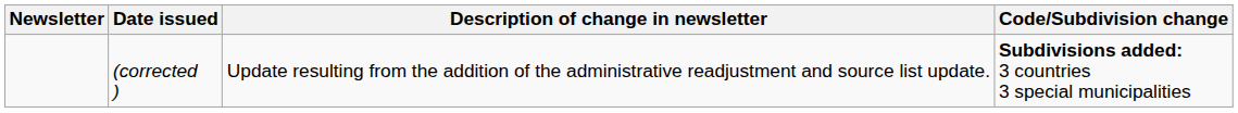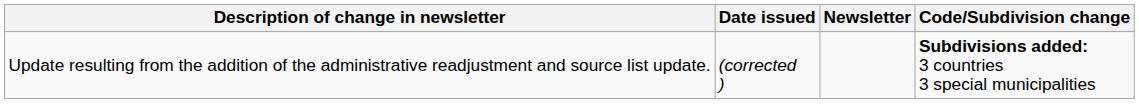columns swapped: Newsletter <-> Description of change in newsletter
